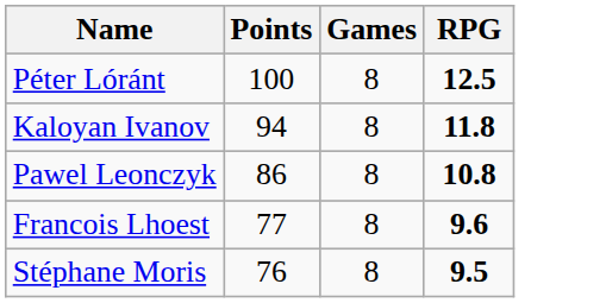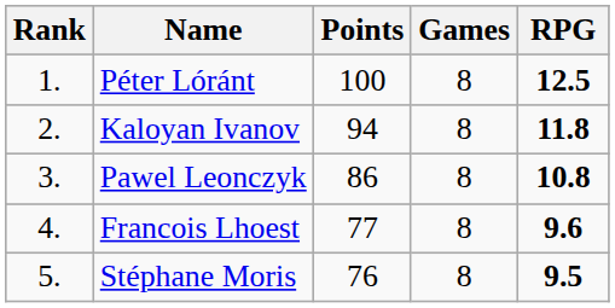+ column: Rank | 1. | 2. | 3. | 4. | 5.
